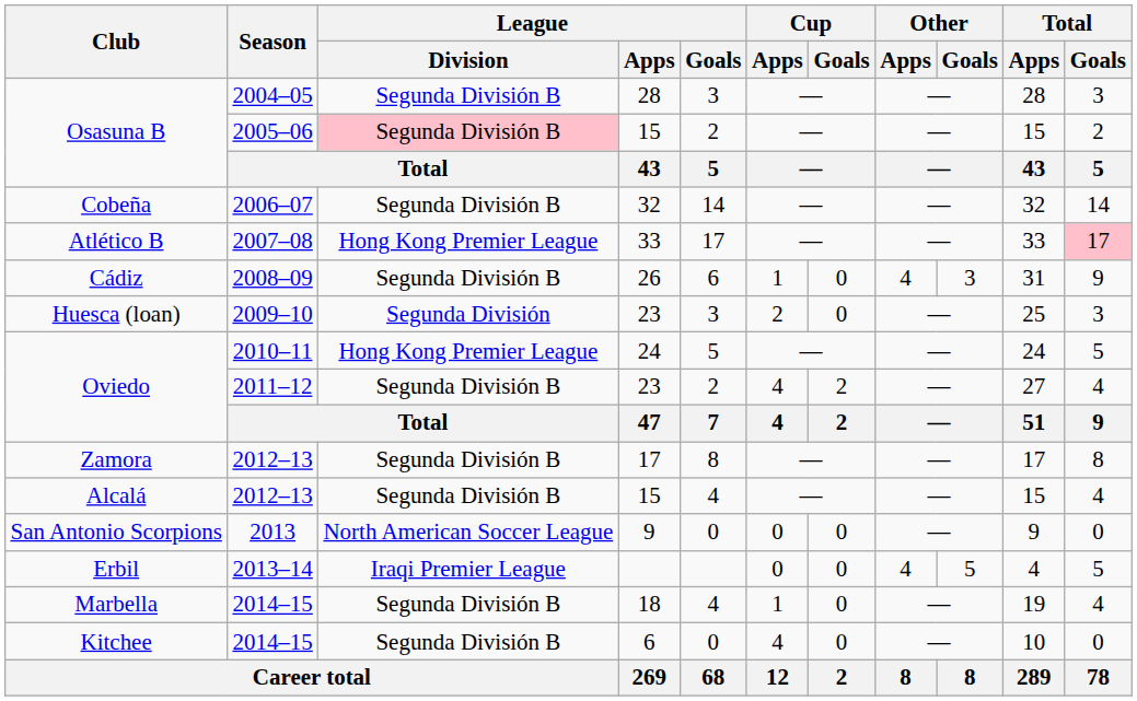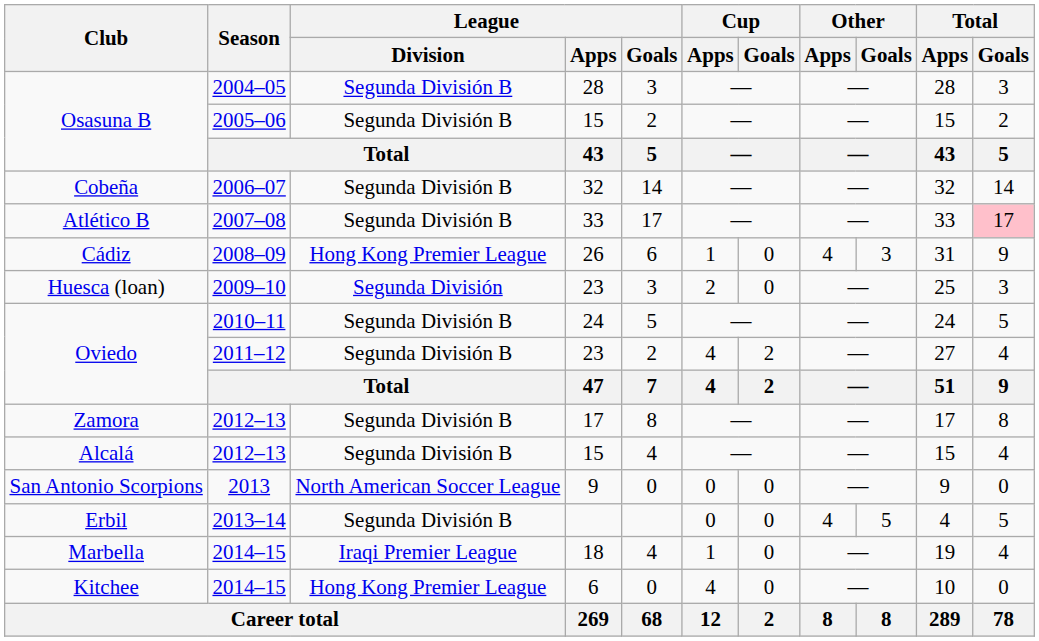Osasuna B / 2005–06 | League / Division: pink background -> no background
Atlético B | League / Division: Hong Kong Premier League -> Segunda División B
Cádiz | League / Division: Segunda División B -> Hong Kong Premier League
Oviedo / 2010–11 | League / Division: Hong Kong Premier League -> Segunda División B
Erbil | League / Division: Iraqi Premier League -> Segunda División B
Marbella | League / Division: Segunda División B -> Iraqi Premier League
Kitchee | League / Division: Segunda División B -> Hong Kong Premier League
